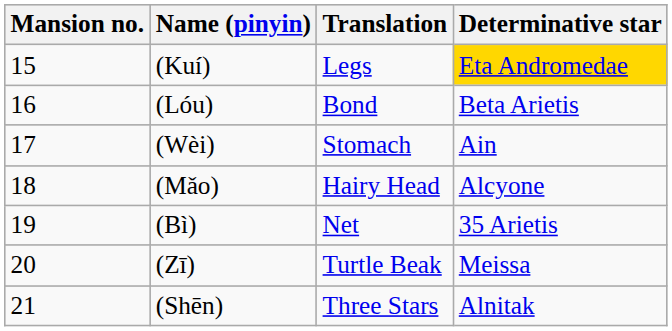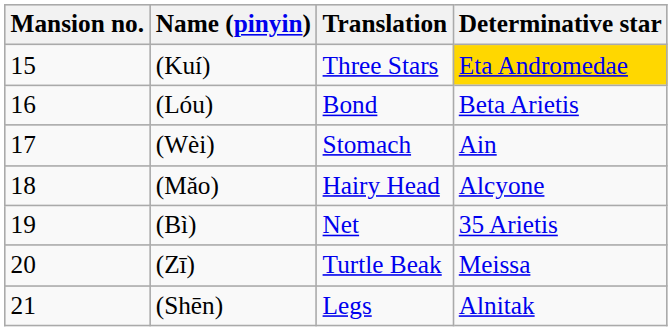(Kuí) | Translation: Legs -> Three Stars
(Shēn) | Translation: Three Stars -> Legs
